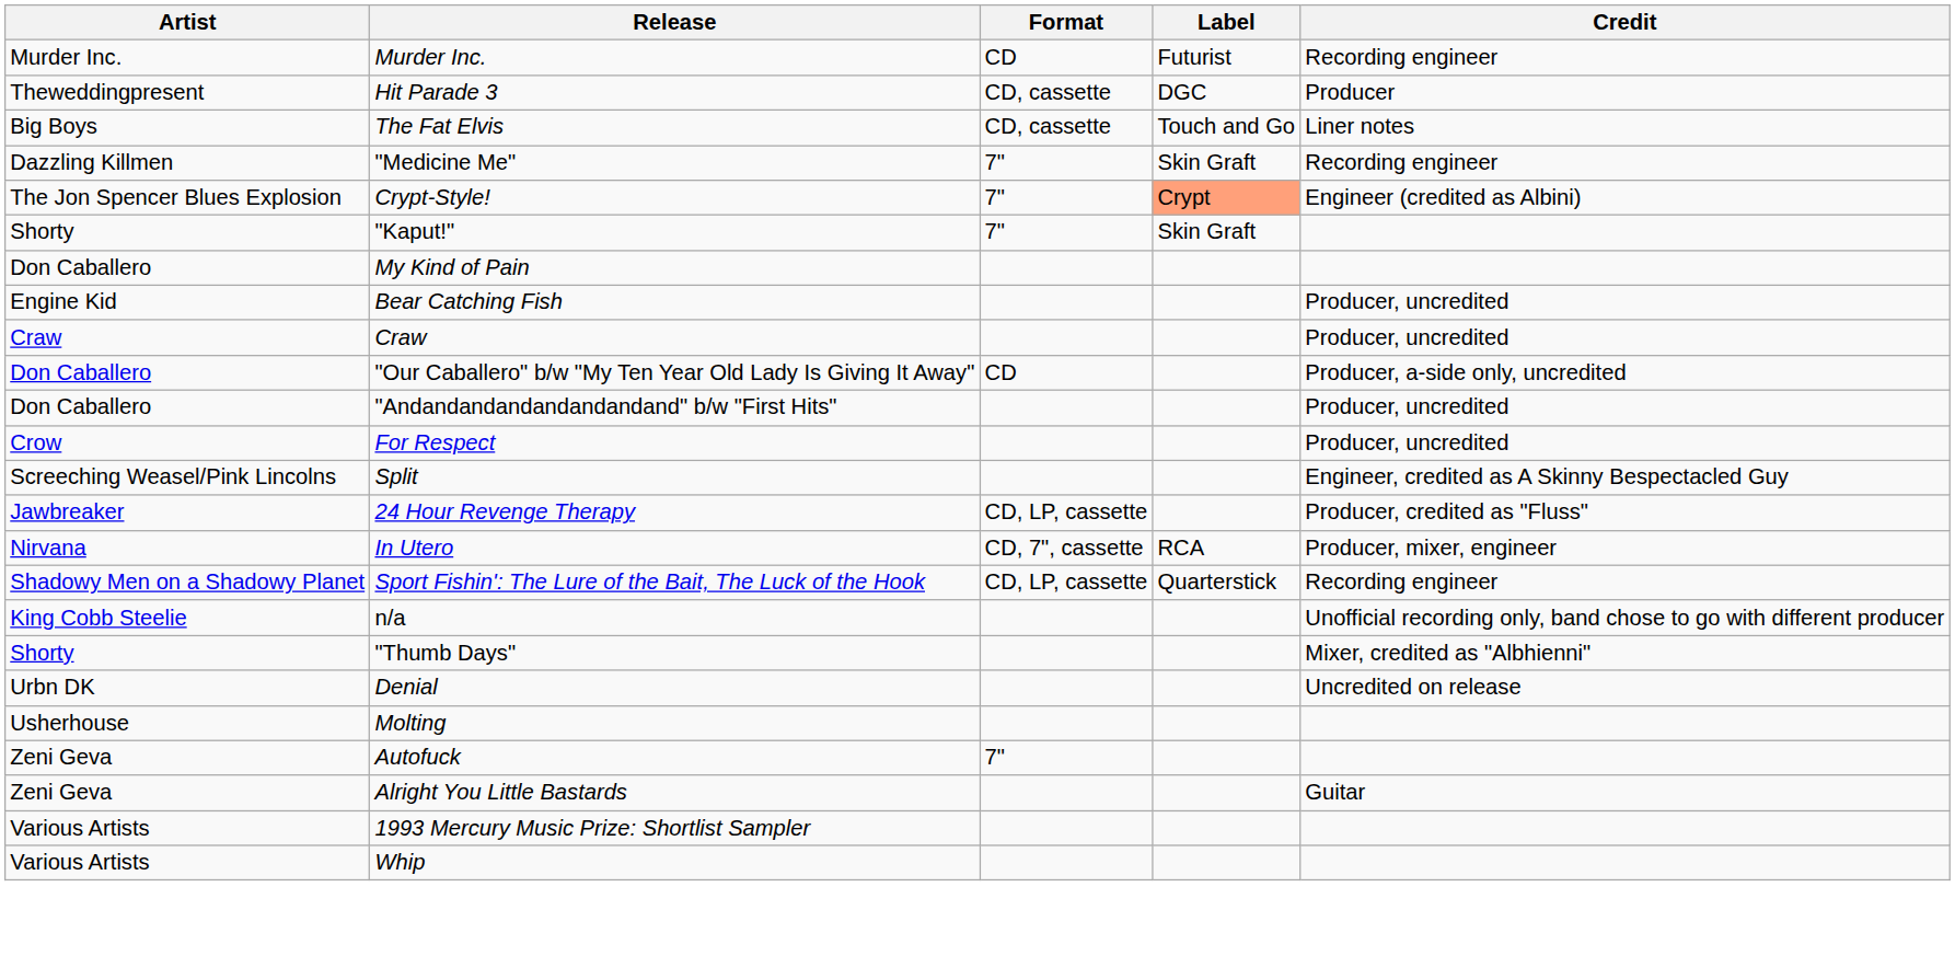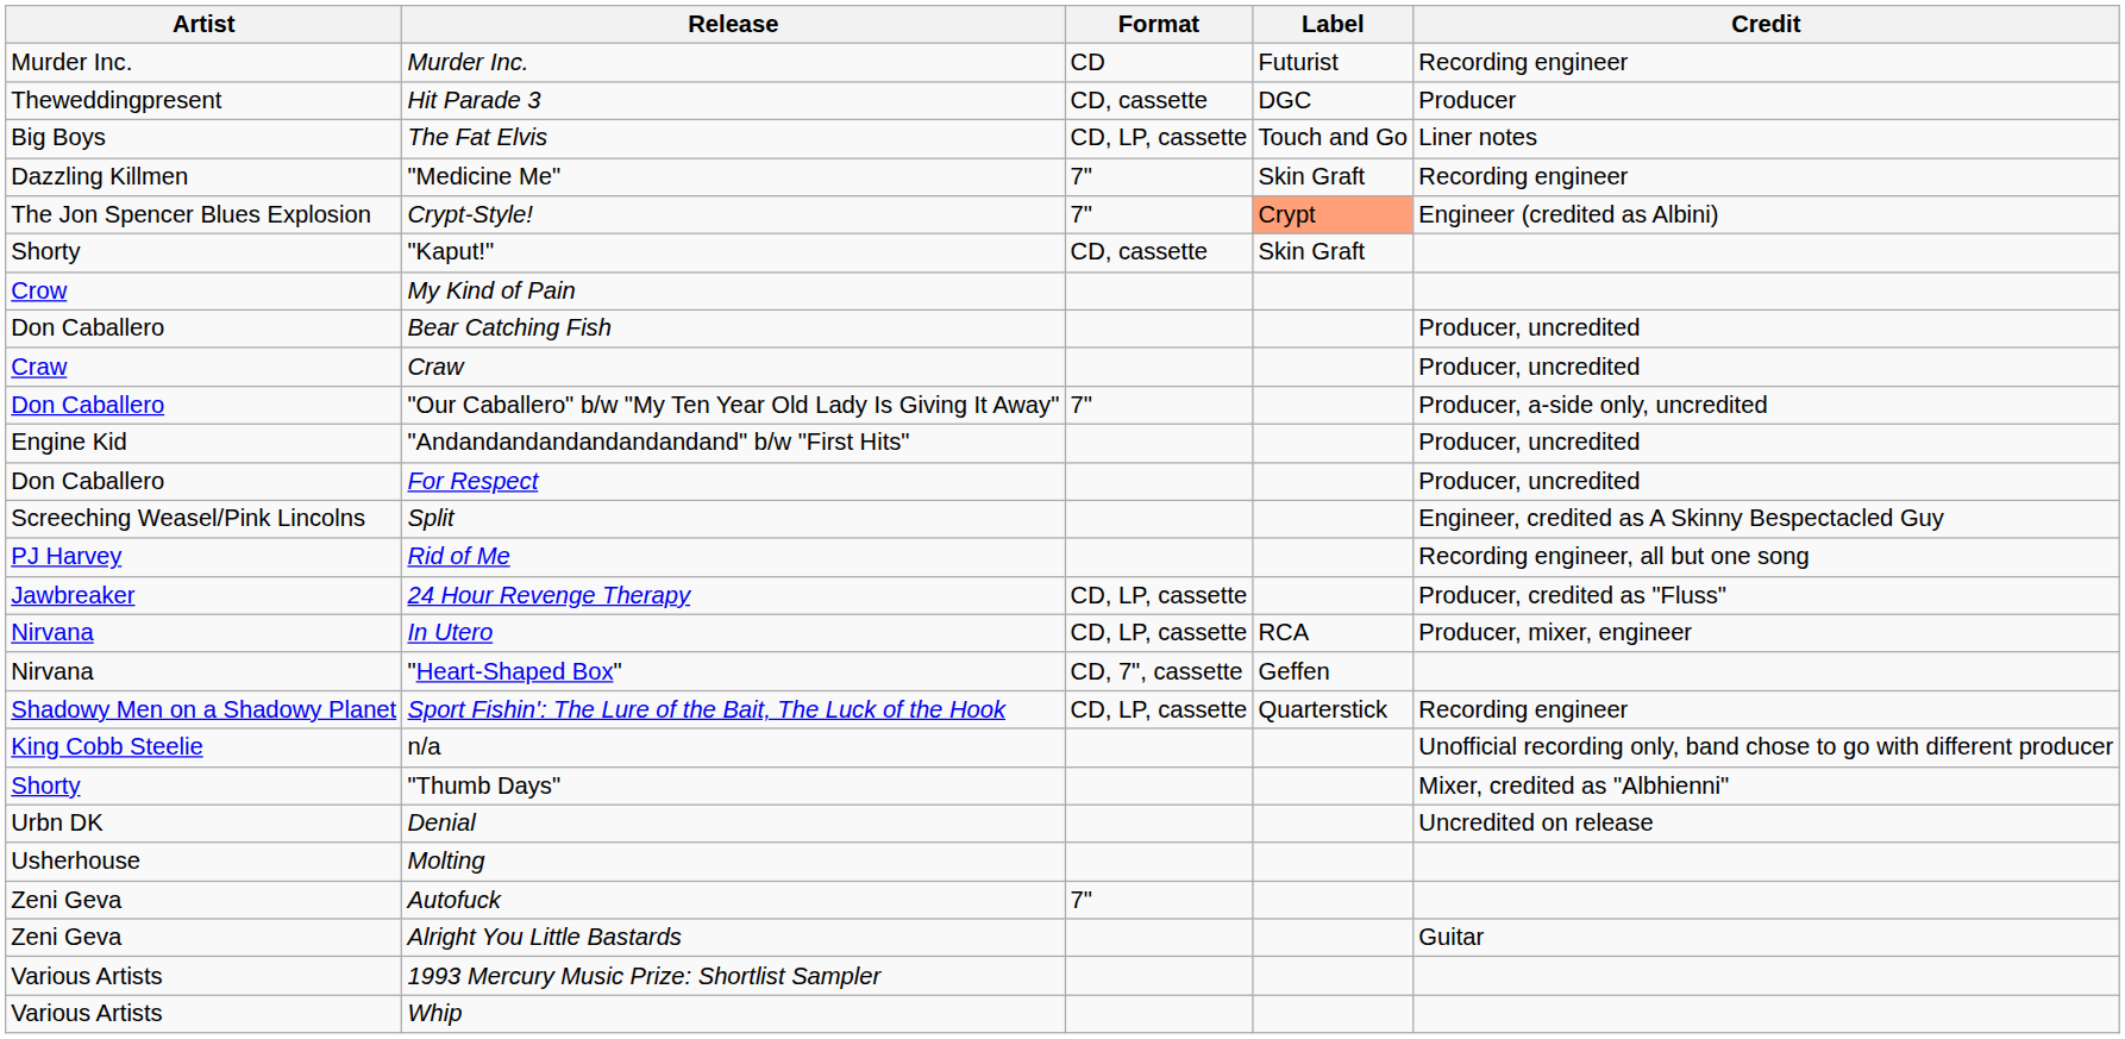The Fat Elvis | Format: CD, cassette -> CD, LP, cassette
"Kaput!" | Format: 7" -> CD, cassette
My Kind of Pain | Artist: Don Caballero -> Crow
Bear Catching Fish | Artist: Engine Kid -> Don Caballero
"Our Caballero" b/w "My Ten Year Old Lady Is Giving It Away" | Format: CD -> 7"
"Andandandandandandandand" b/w "First Hits" | Artist: Don Caballero -> Engine Kid
For Respect | Artist: Crow -> Don Caballero
+ row: PJ Harvey | Rid of Me | Recording engineer, all but one song
In Utero | Format: CD, 7", cassette -> CD, LP, cassette
+ row: Nirvana | "Heart-Shaped Box" | CD, 7", cassette | Geffen
